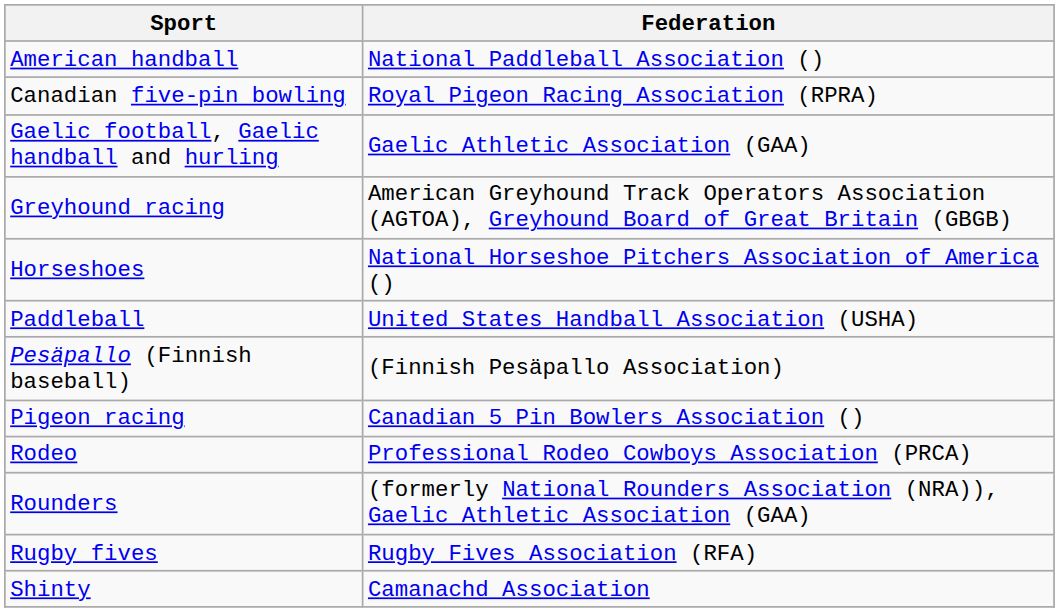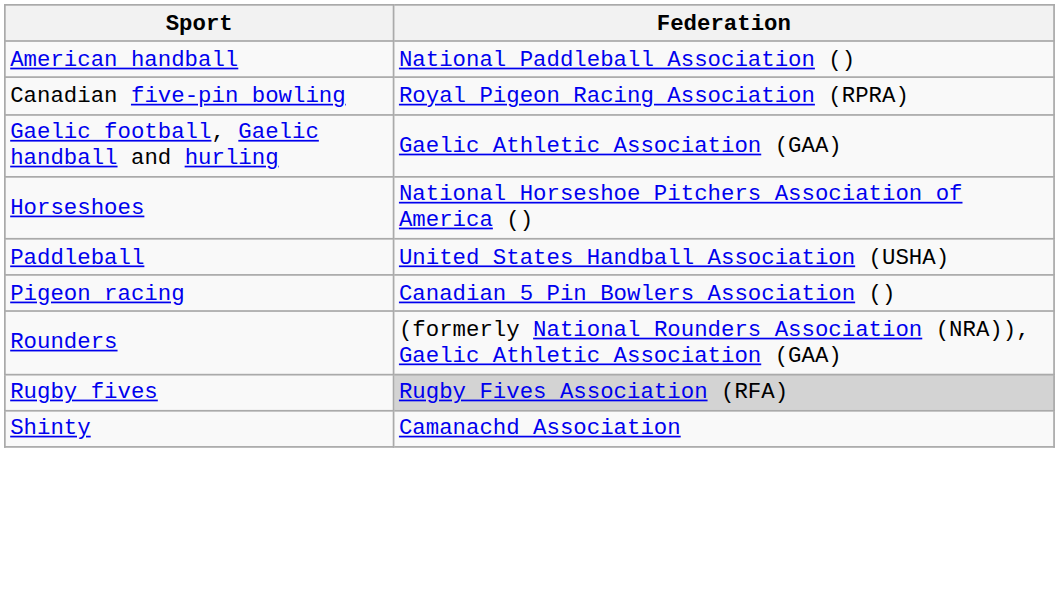- row: Greyhound racing | American Greyhound Track Operators Association (AGTOA), Greyhound Board of Great Britain (GBGB)
- row: Pesäpallo (Finnish baseball) | (Finnish Pesäpallo Association)
- row: Rodeo | Professional Rodeo Cowboys Association (PRCA)
Rugby fives | Federation: no background -> lightgrey background
